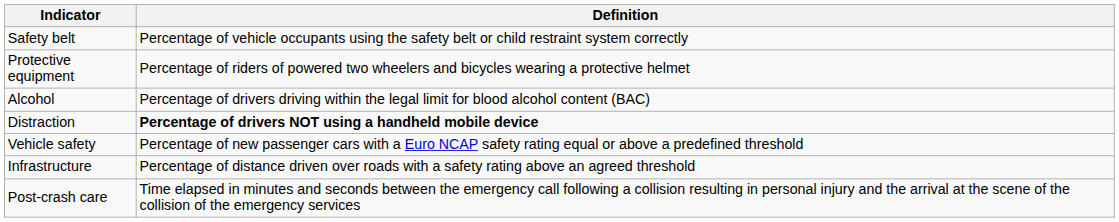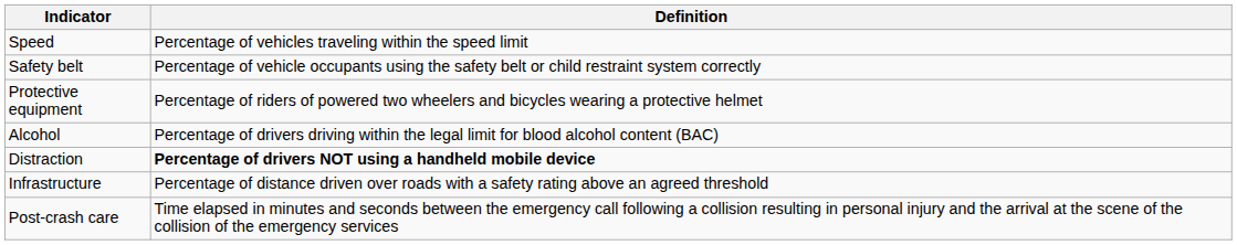+ row: Speed | Percentage of vehicles traveling within the speed limit
- row: Vehicle safety | Percentage of new passenger cars with a Euro NCAP safety rating equal or above a predefined threshold
